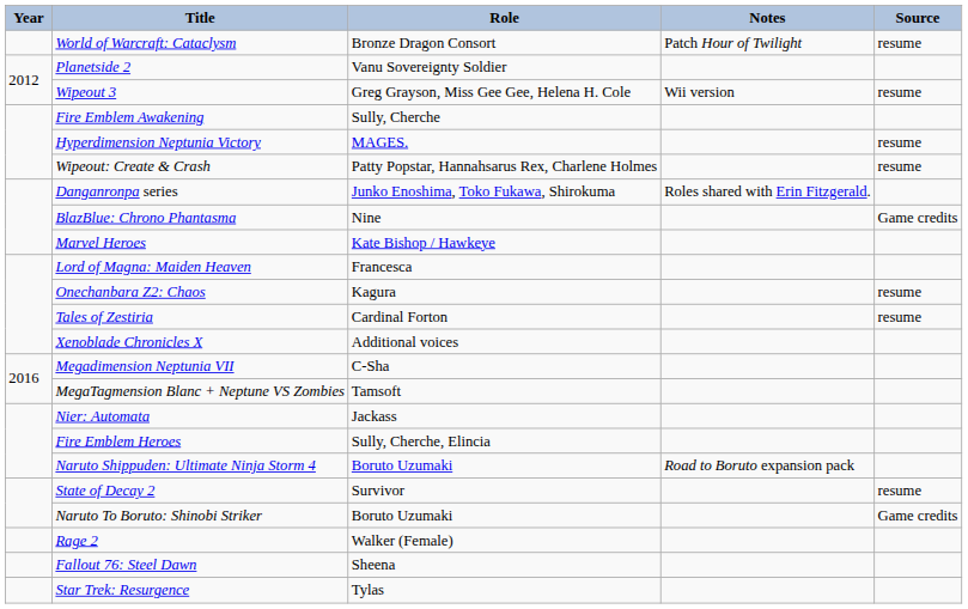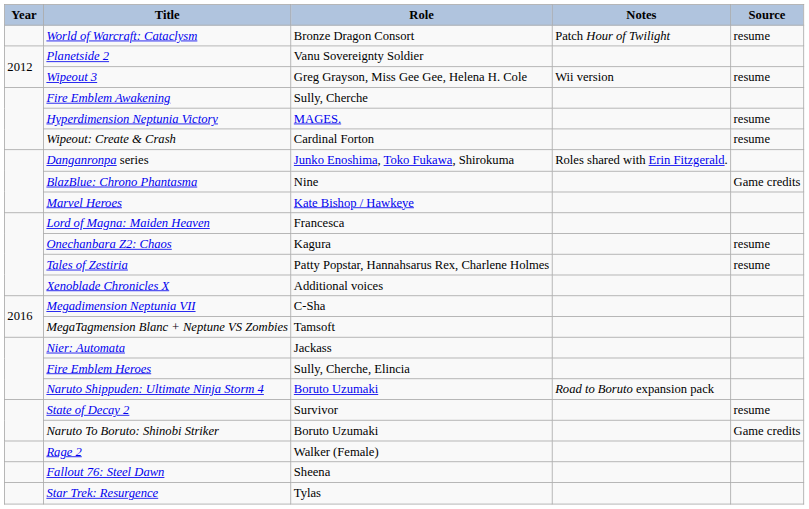Wipeout: Create & Crash | Role: Patty Popstar, Hannahsarus Rex, Charlene Holmes -> Cardinal Forton
Tales of Zestiria | Role: Cardinal Forton -> Patty Popstar, Hannahsarus Rex, Charlene Holmes
